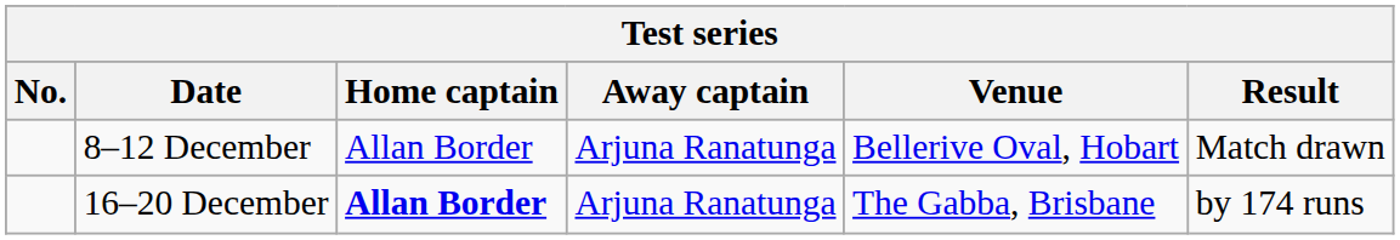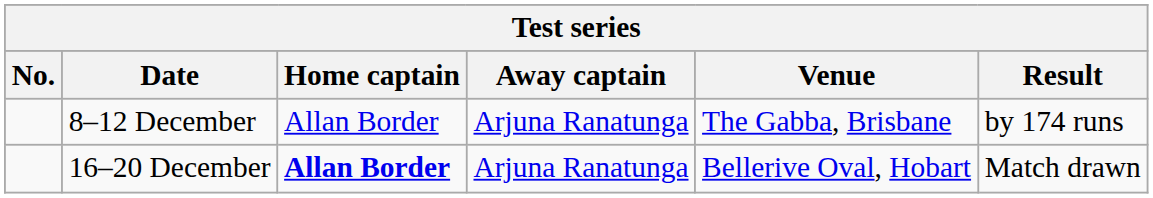8–12 December | Venue: Bellerive Oval, Hobart -> The Gabba, Brisbane
8–12 December | Result: Match drawn -> by 174 runs
16–20 December | Venue: The Gabba, Brisbane -> Bellerive Oval, Hobart
16–20 December | Result: by 174 runs -> Match drawn
